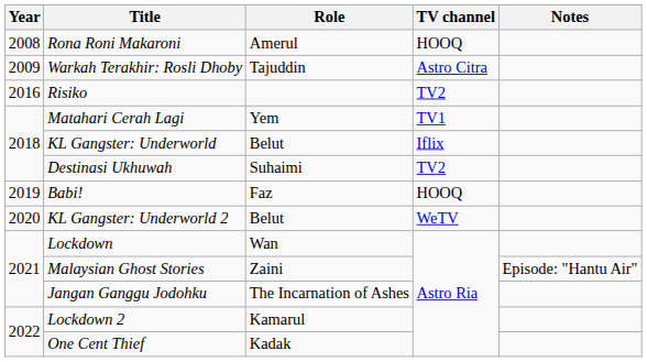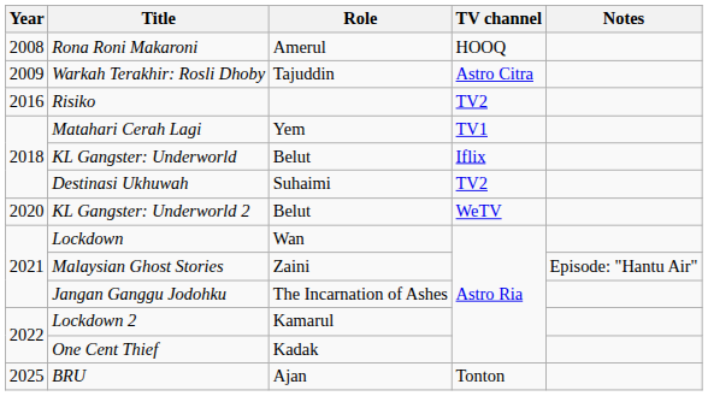- row: 2019 | Babi! | Faz | HOOQ
+ row: 2025 | BRU | Ajan | Tonton
